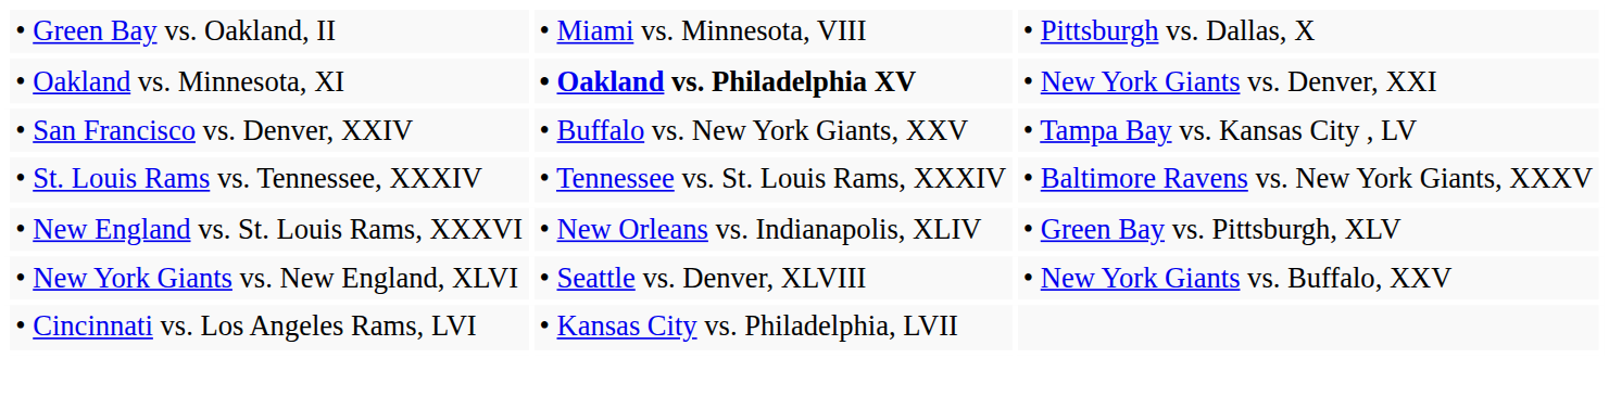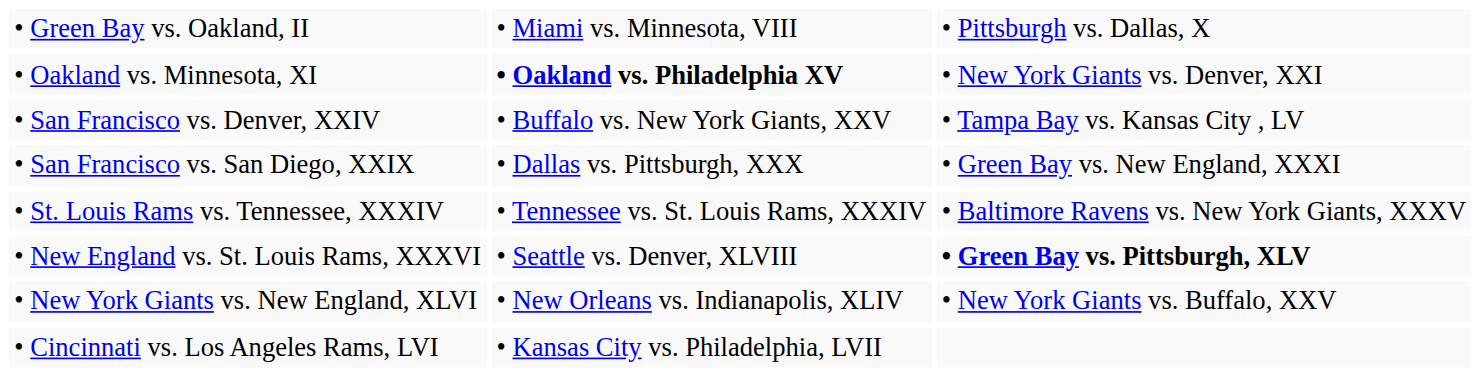+ row: • San Francisco vs. San Diego, XXIX | • Dallas vs. Pittsburgh, XXX | • Green Bay vs. New England, XXXI
• New England vs. St. Louis Rams, XXXVI | column 2: • New Orleans vs. Indianapolis, XLIV -> • Seattle vs. Denver, XLVIII
• New England vs. St. Louis Rams, XXXVI | column 3: normal -> bold
• New York Giants vs. New England, XLVI | column 2: • Seattle vs. Denver, XLVIII -> • New Orleans vs. Indianapolis, XLIV
